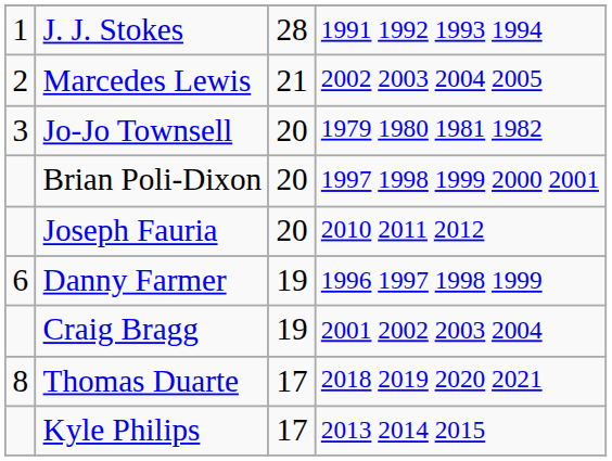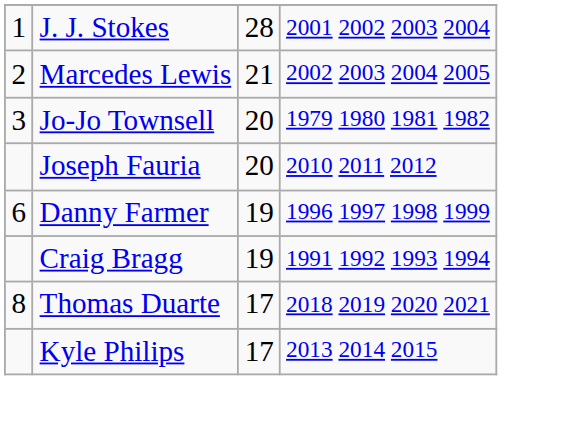J. J. Stokes | column 4: 1991 1992 1993 1994 -> 2001 2002 2003 2004
- row: Brian Poli-Dixon | 20 | 1997 1998 1999 2000 2001
Craig Bragg | column 4: 2001 2002 2003 2004 -> 1991 1992 1993 1994
